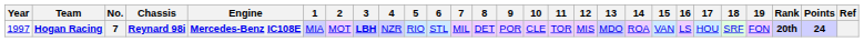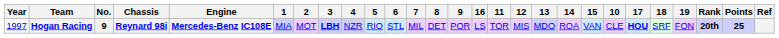columns swapped: 10 <-> 16
Hogan Racing | No.: 7 -> 9
Hogan Racing | 17: normal -> bold
Hogan Racing | Points: 24 -> 25
